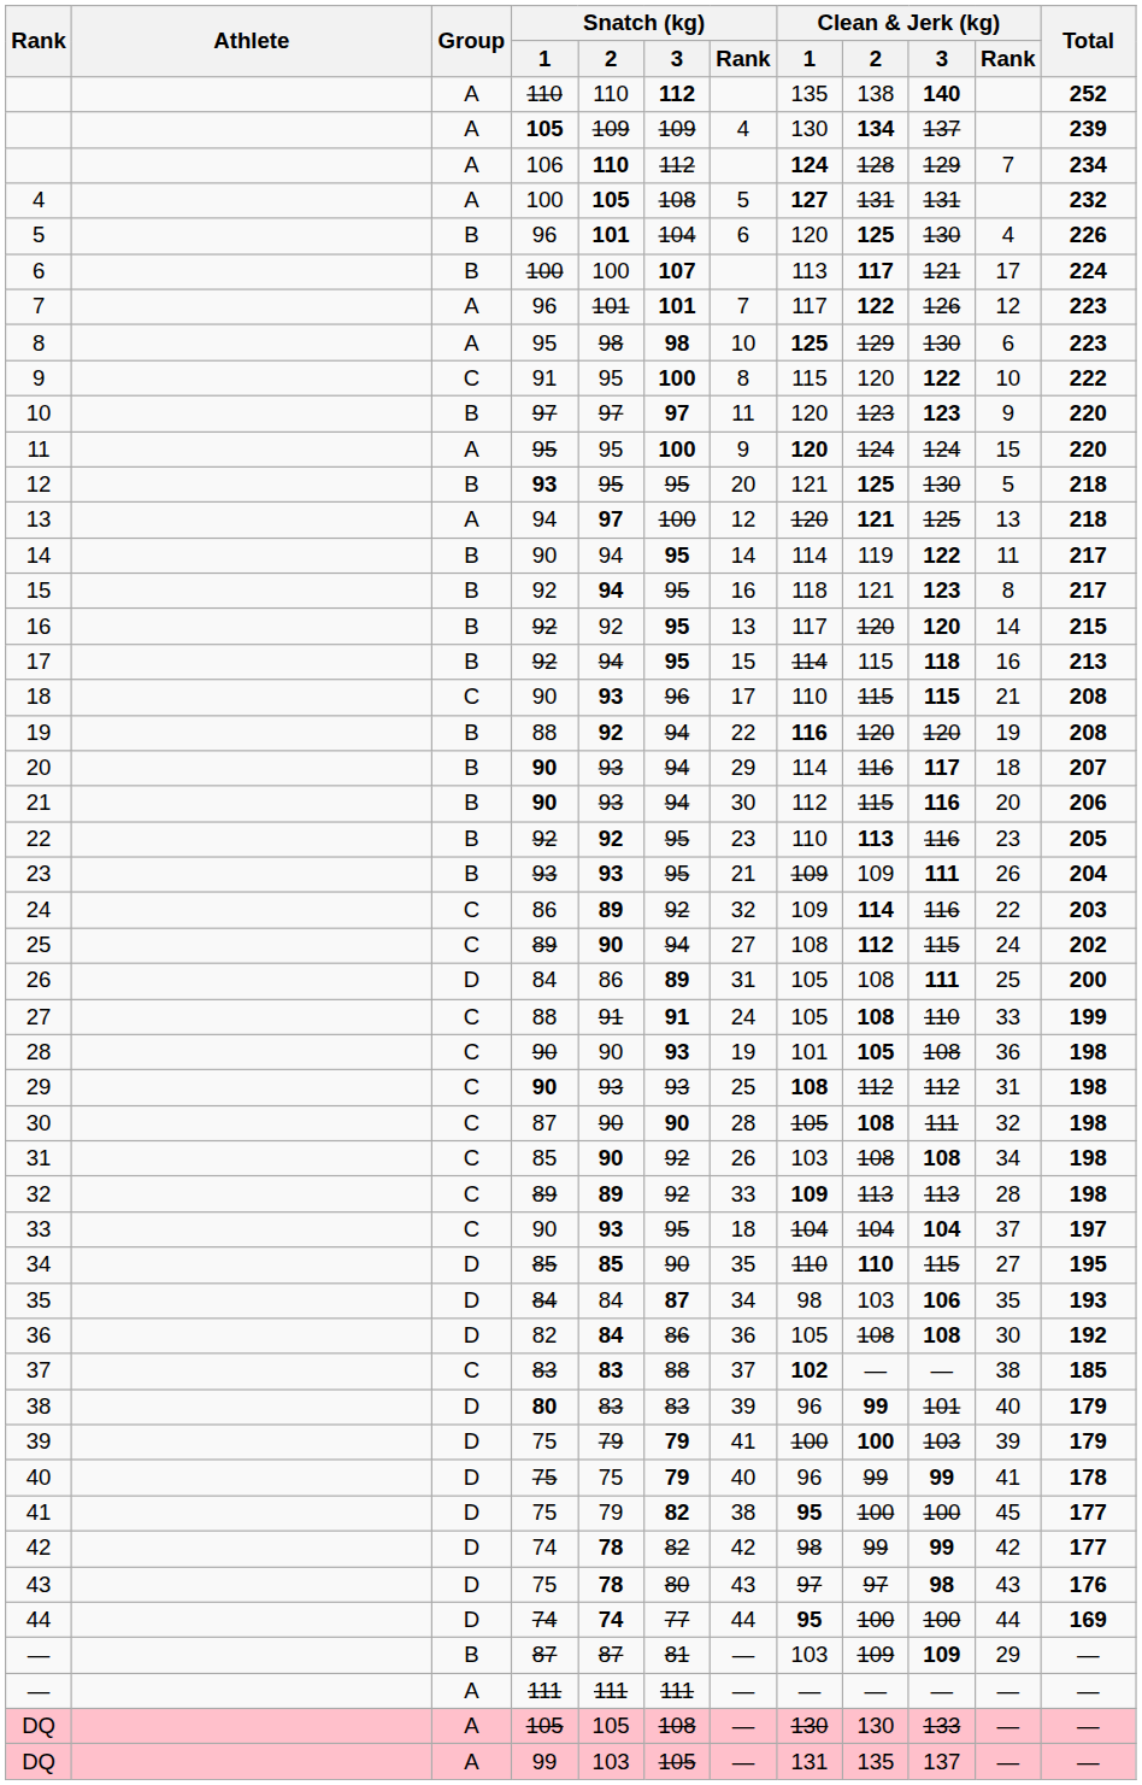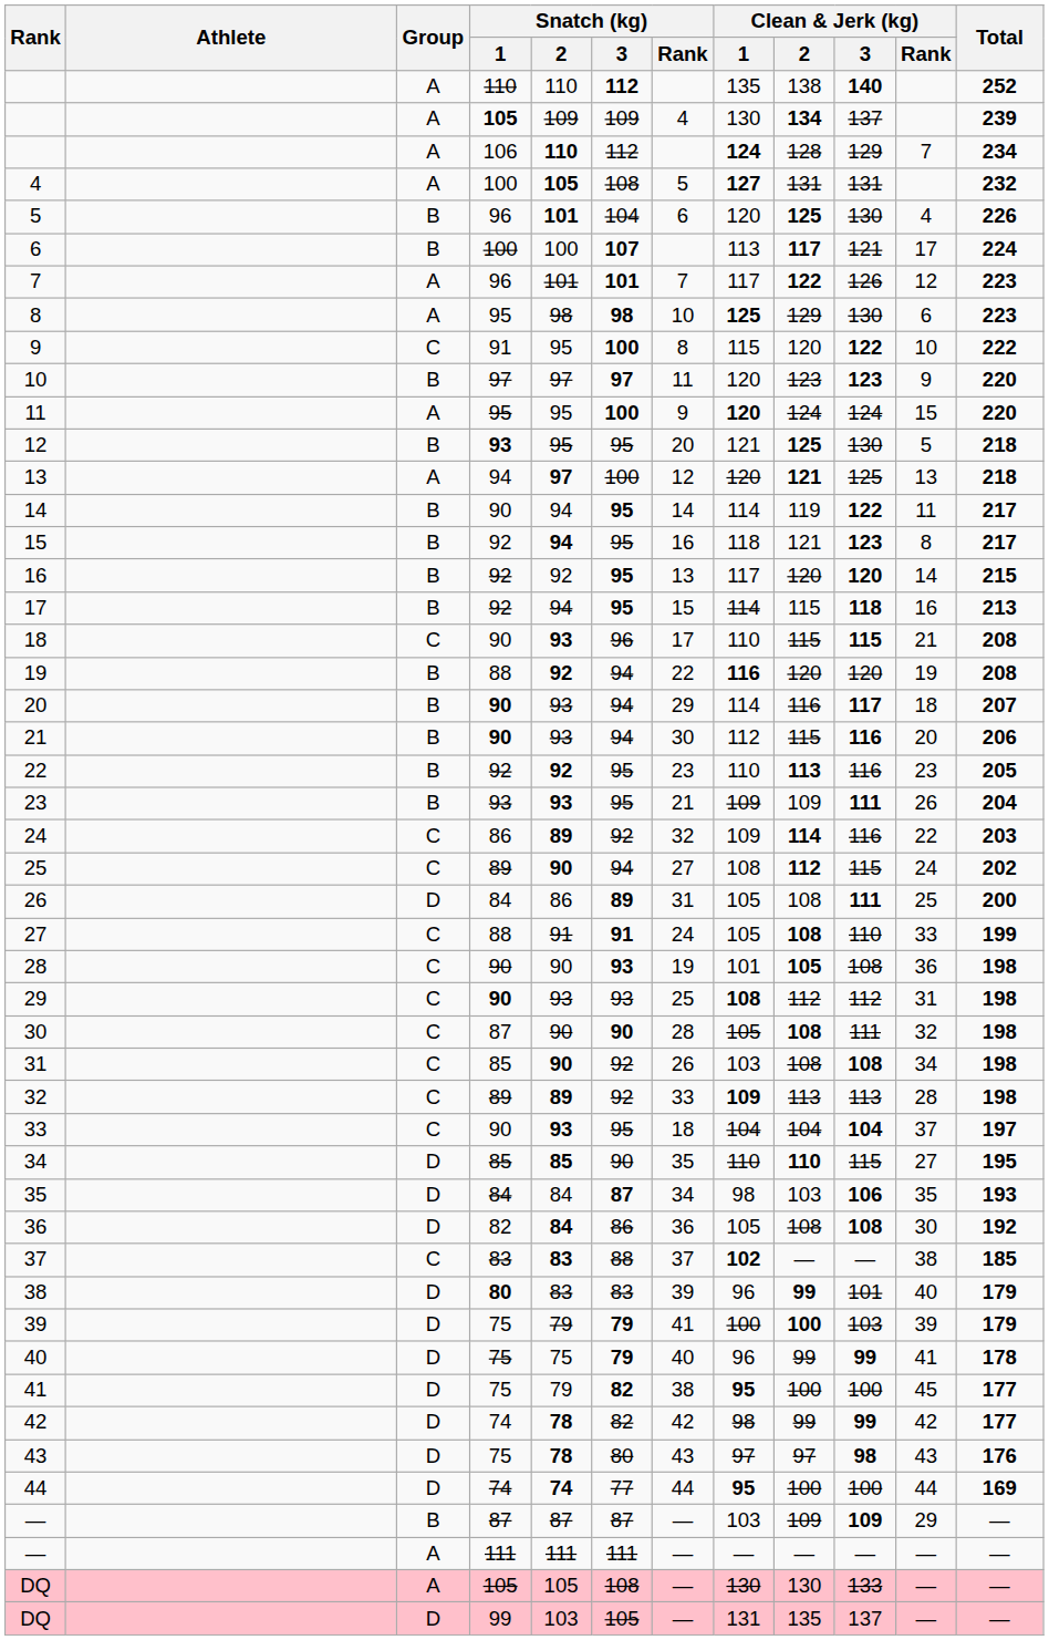— / 87 | Snatch (kg) / 3: 81 -> 87
DQ / 99 | Group: A -> D
